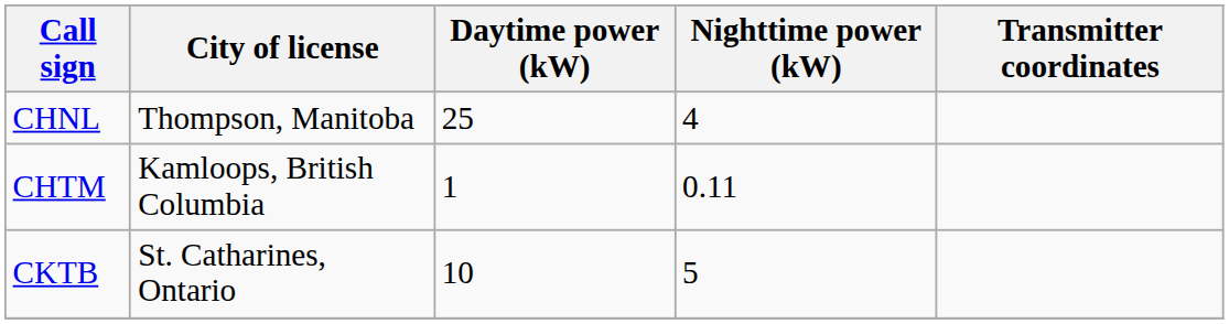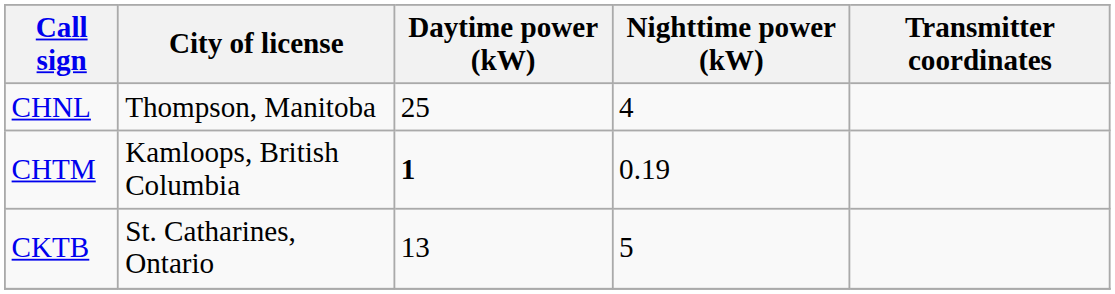CHTM | Daytime power (kW): normal -> bold
CHTM | Nighttime power (kW): 0.11 -> 0.19
CKTB | Daytime power (kW): 10 -> 13
